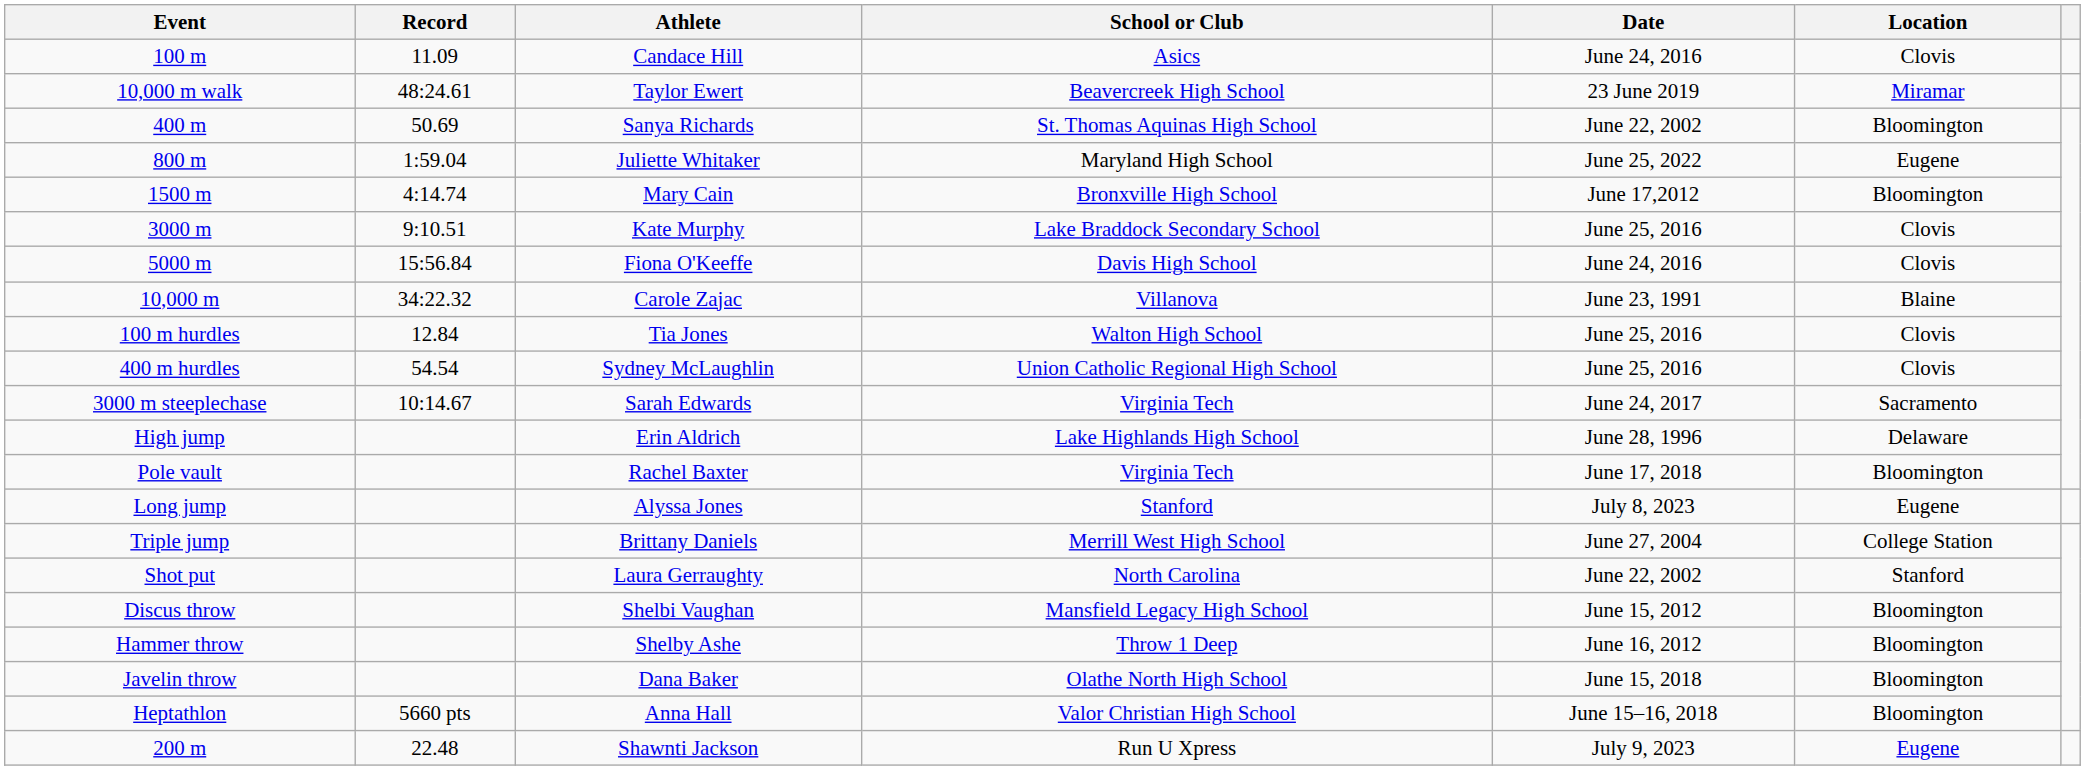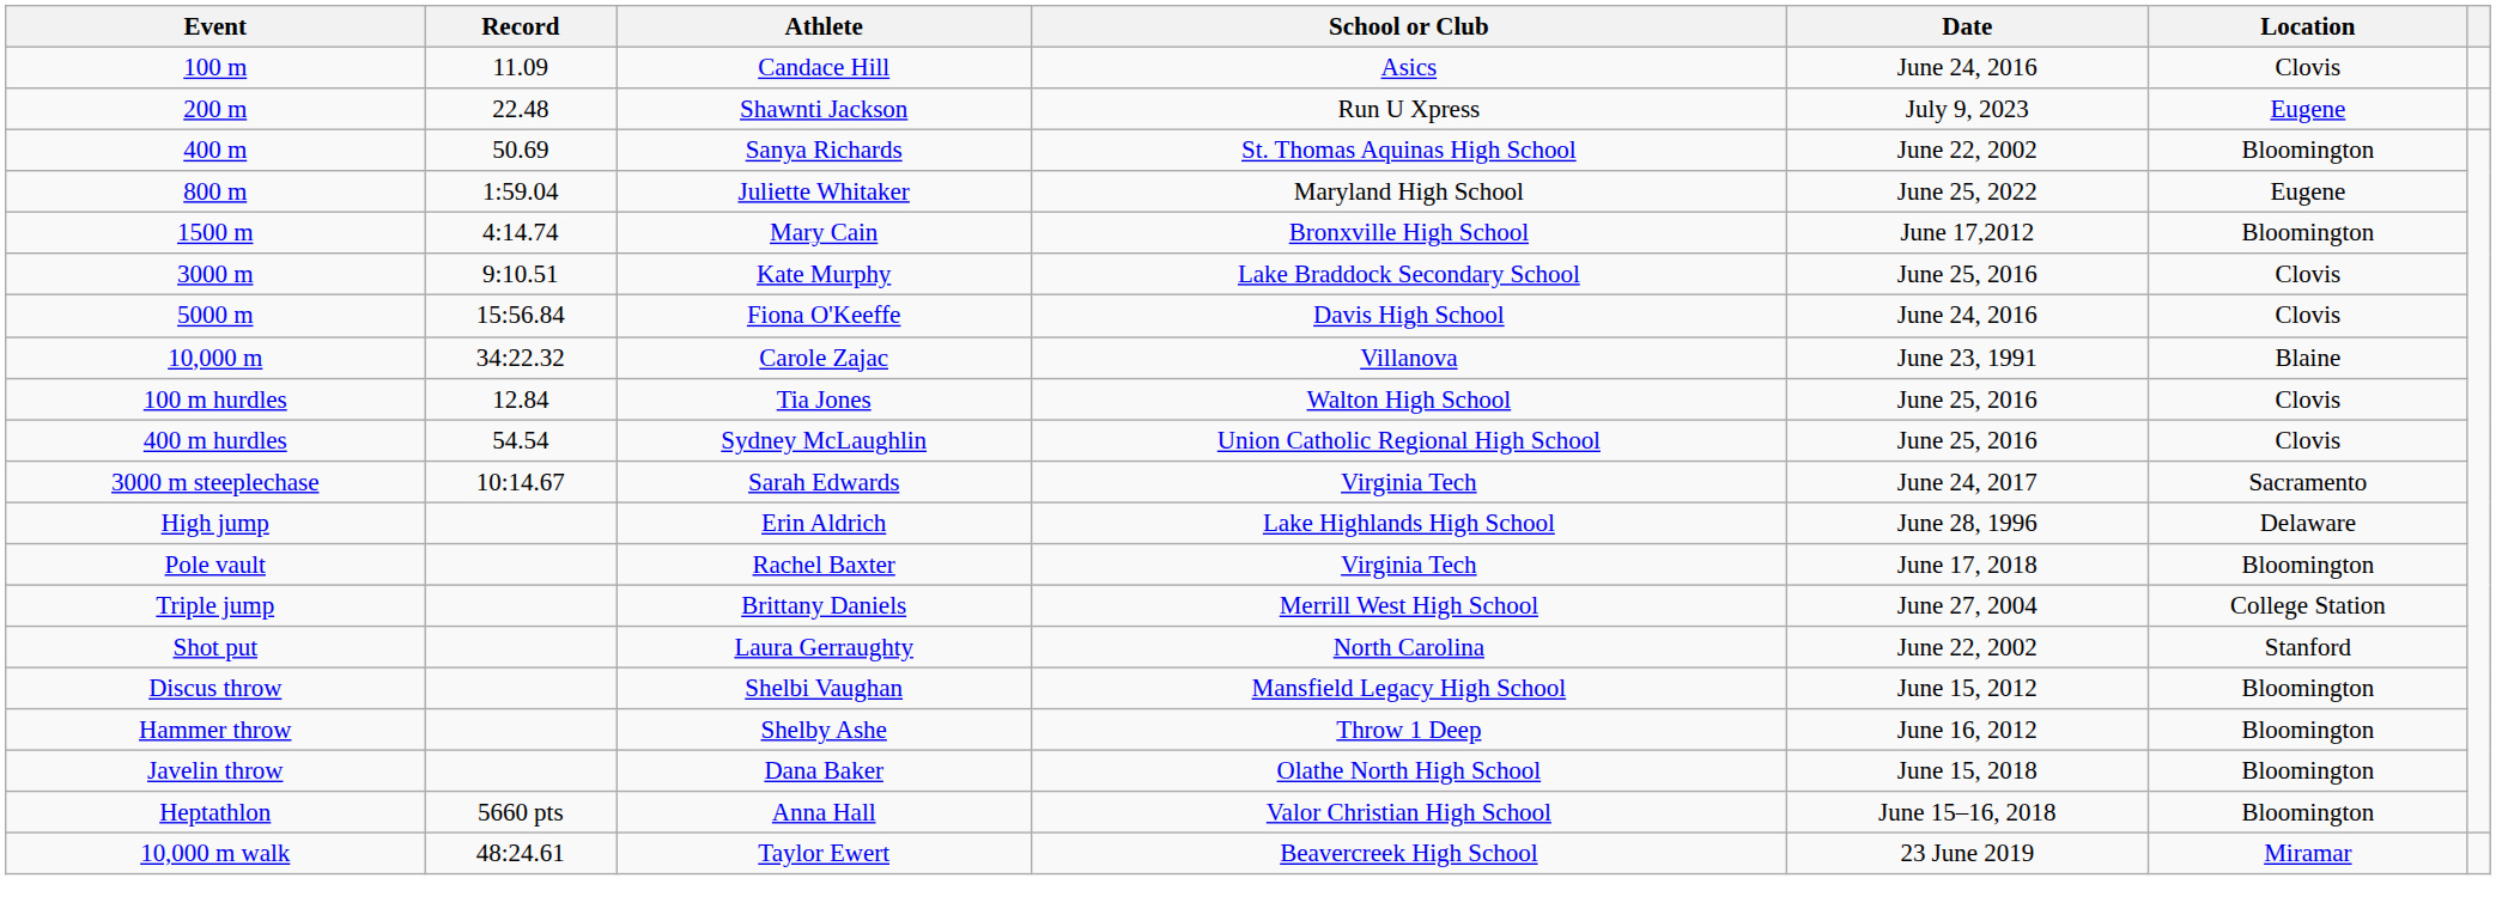rows swapped: 200 m <-> 10,000 m walk
- row: Long jump | Alyssa Jones | Stanford | July 8, 2023 | Eugene
